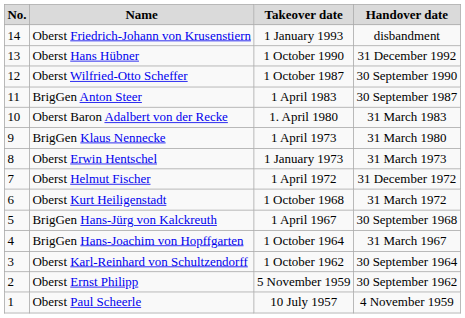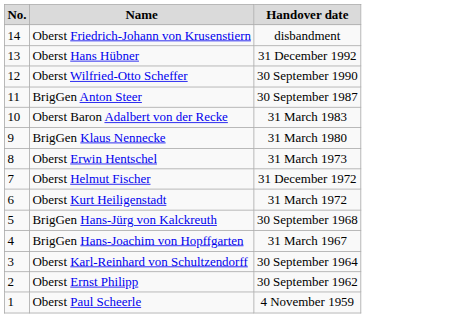- column: Takeover date | 1 January 1993 | 1 October 1990 | 1 October 1987 | 1 April 1983 | 1. April 1980 | 1 April 1973 | 1 January 1973 | 1 April 1972 | 1 October 1968 | 1 April 1967 | 1 October 1964 | 1 October 1962 | 5 November 1959 | 10 July 1957
